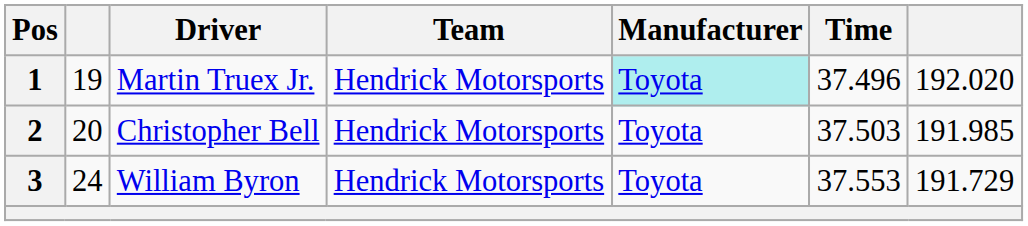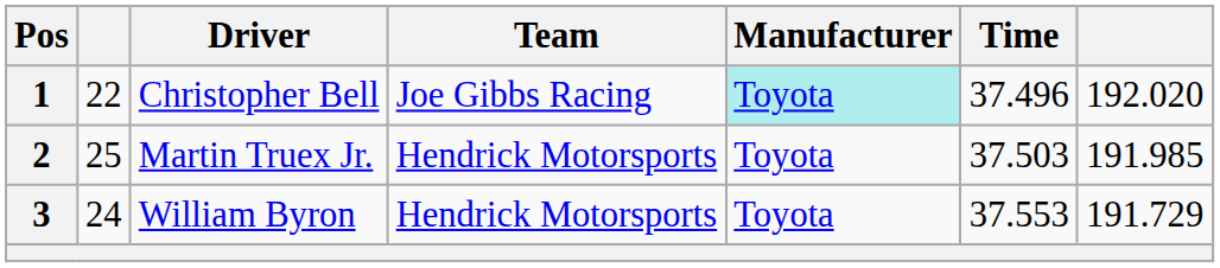1 | column 2: 19 -> 22
1 | Driver: Martin Truex Jr. -> Christopher Bell
1 | Team: Hendrick Motorsports -> Joe Gibbs Racing
2 | column 2: 20 -> 25
2 | Driver: Christopher Bell -> Martin Truex Jr.
